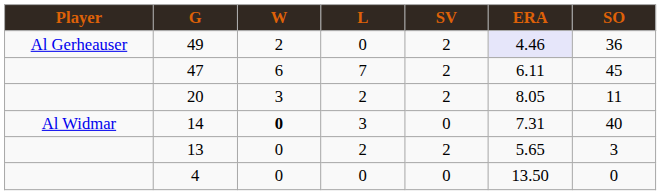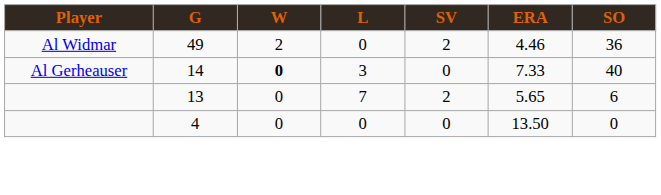49 | Player: Al Gerheauser -> Al Widmar
49 | ERA: lavender background -> no background
- row: 47 | 6 | 7 | 2 | 6.11 | 45
- row: 20 | 3 | 2 | 2 | 8.05 | 11
14 | Player: Al Widmar -> Al Gerheauser
14 | ERA: 7.31 -> 7.33
13 | L: 2 -> 7
13 | SO: 3 -> 6
